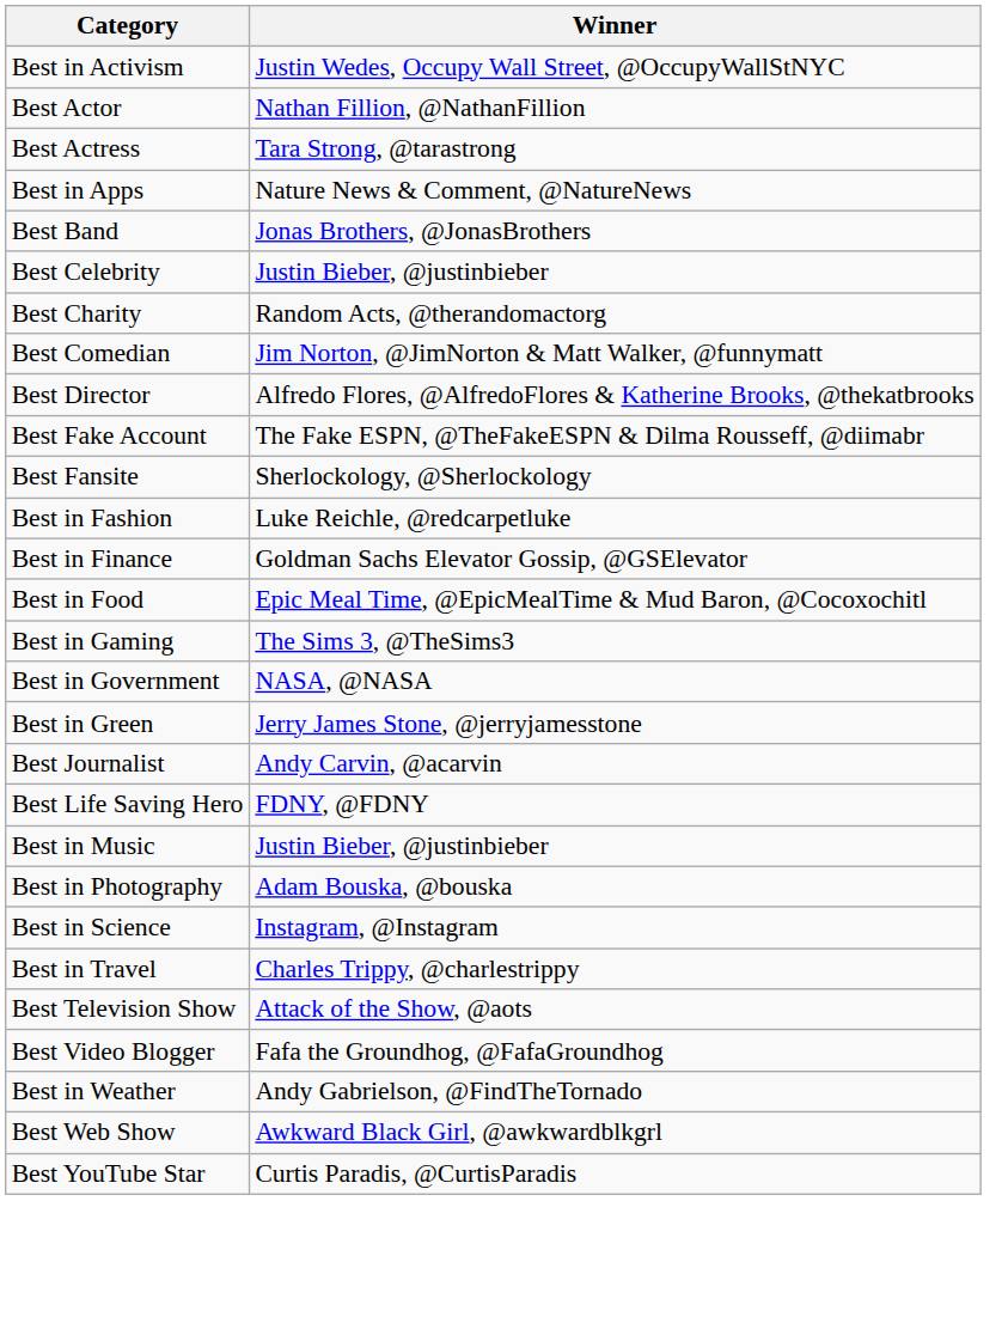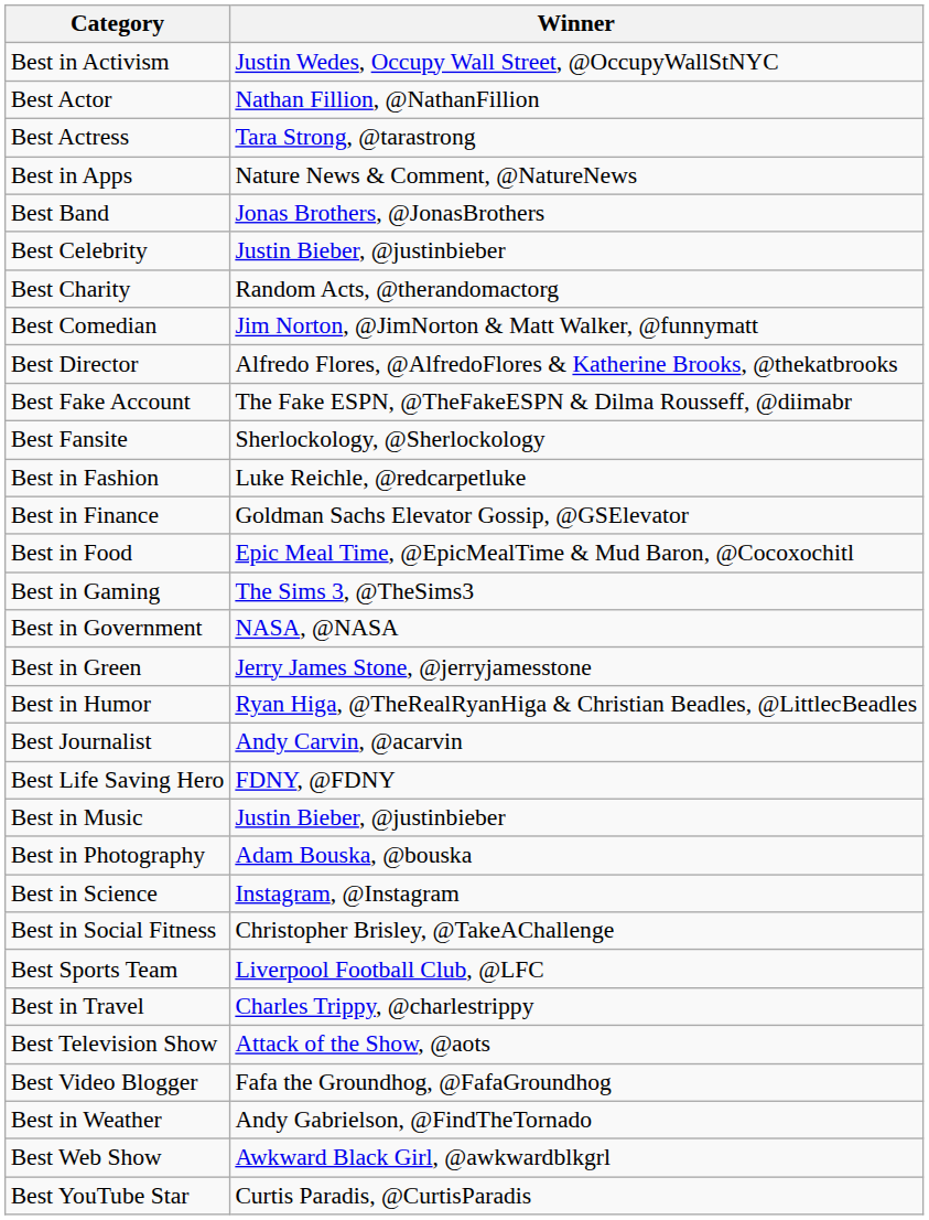+ row: Best in Humor | Ryan Higa, @TheRealRyanHiga & Christian Beadles, @LittlecBeadles
+ row: Best in Social Fitness | Christopher Brisley, @TakeAChallenge
+ row: Best Sports Team | Liverpool Football Club, @LFC
